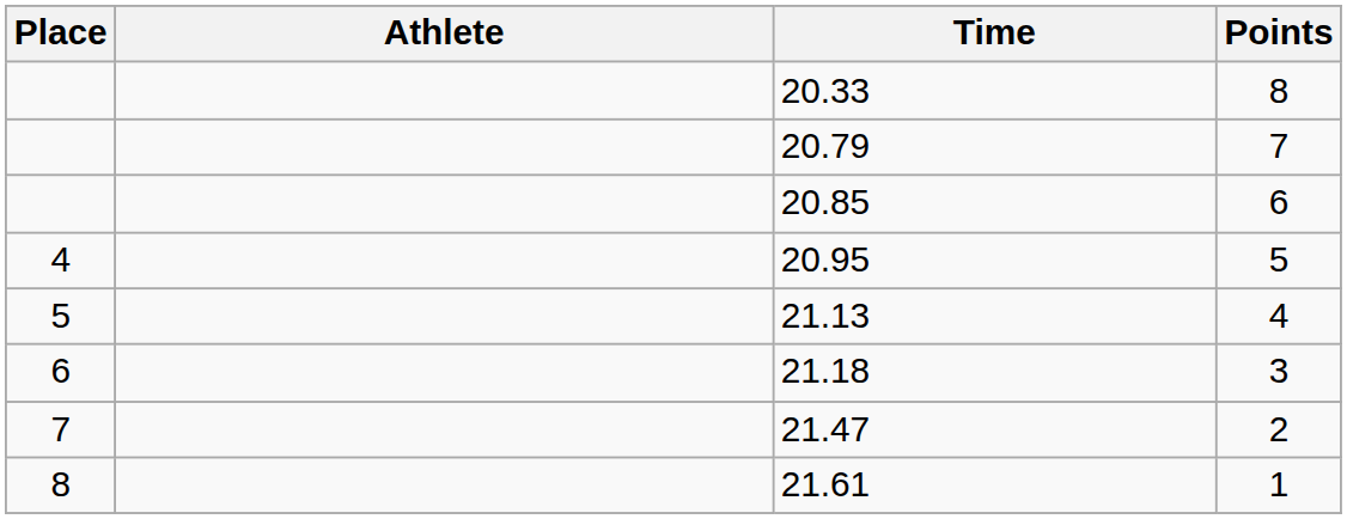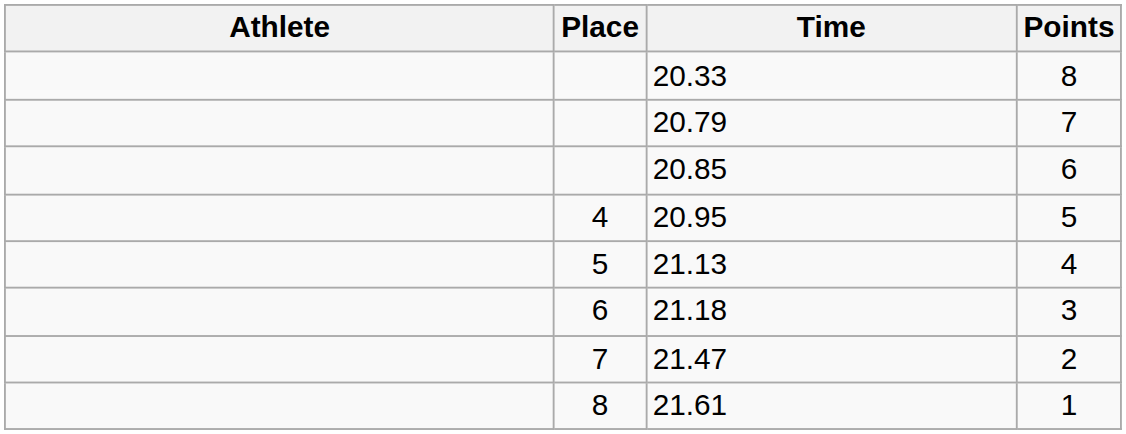columns swapped: Place <-> Athlete
